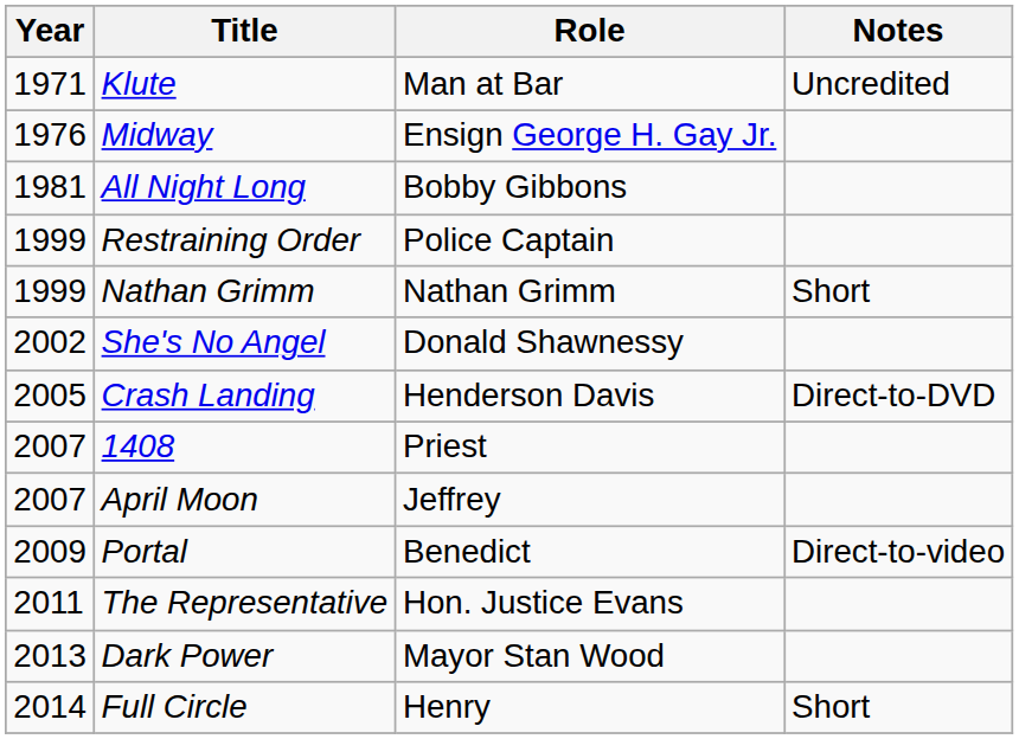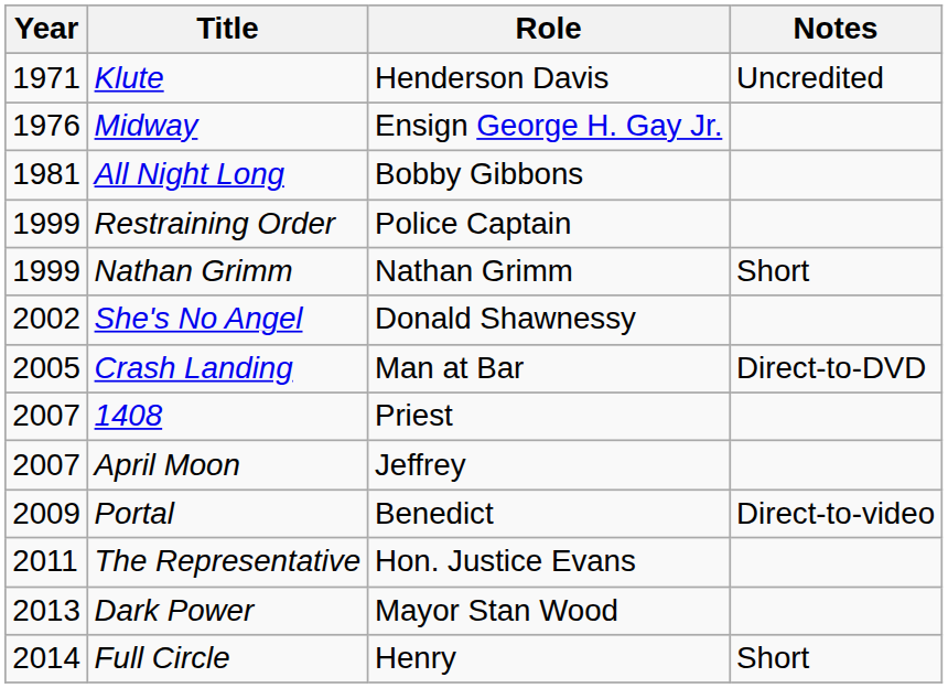Klute | Role: Man at Bar -> Henderson Davis
Crash Landing | Role: Henderson Davis -> Man at Bar
